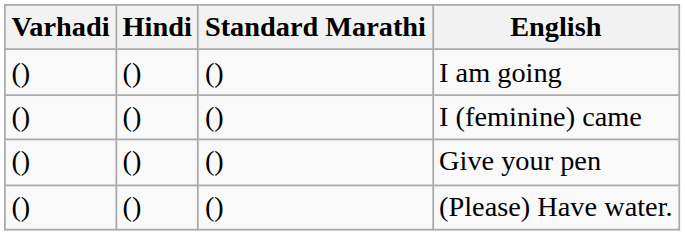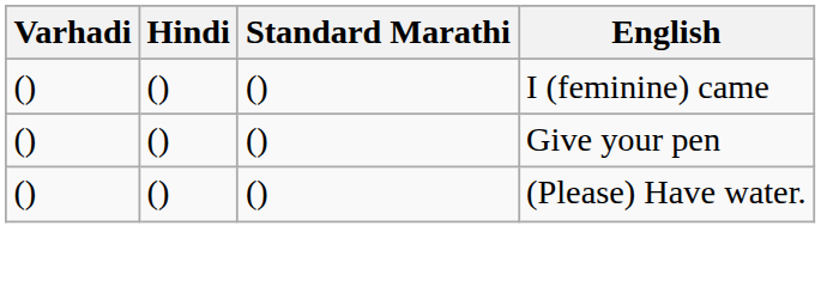- row: () | () | () | I am going
